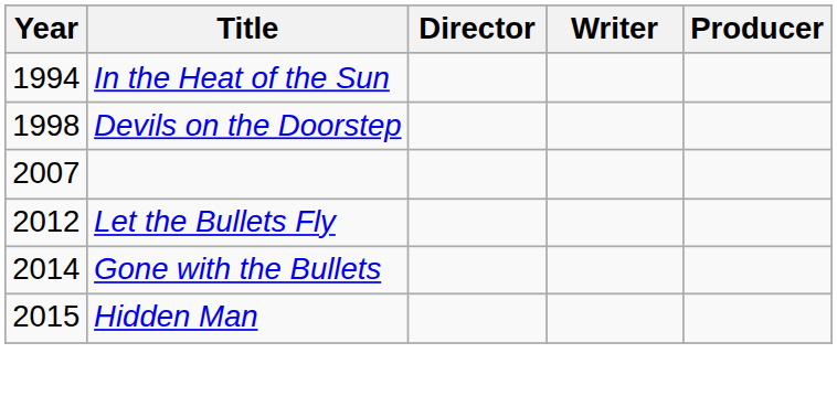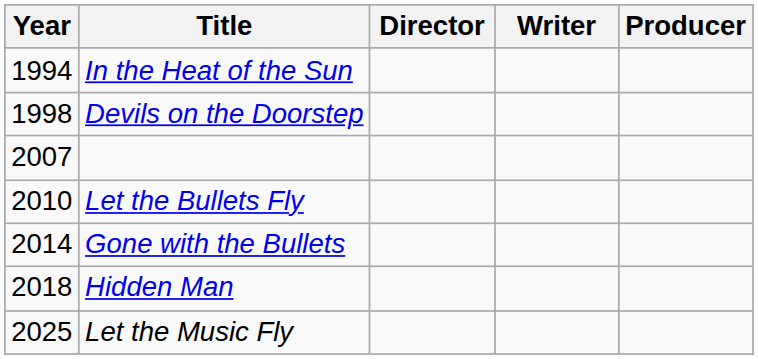Let the Bullets Fly | Year: 2012 -> 2010
Hidden Man | Year: 2015 -> 2018
+ row: 2025 | Let the Music Fly
